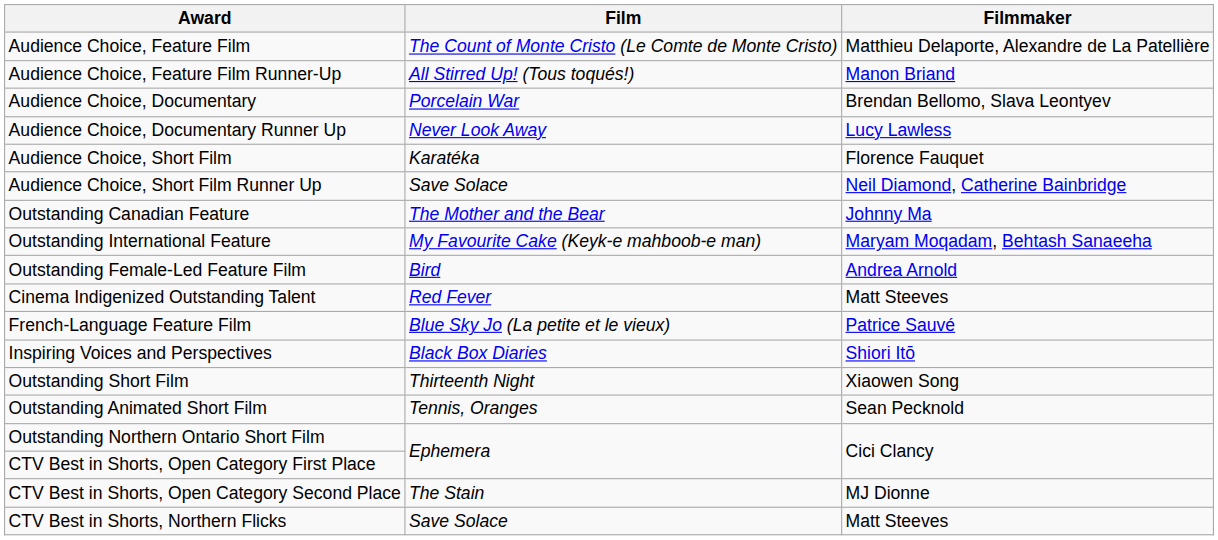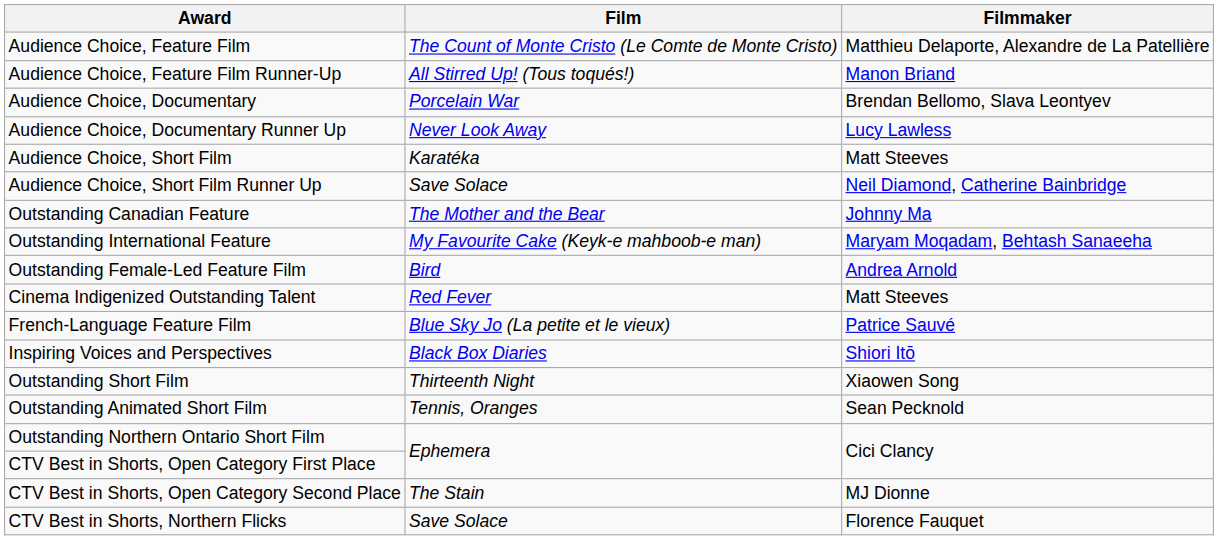Audience Choice, Short Film | Filmmaker: Florence Fauquet -> Matt Steeves
CTV Best in Shorts, Northern Flicks | Filmmaker: Matt Steeves -> Florence Fauquet
